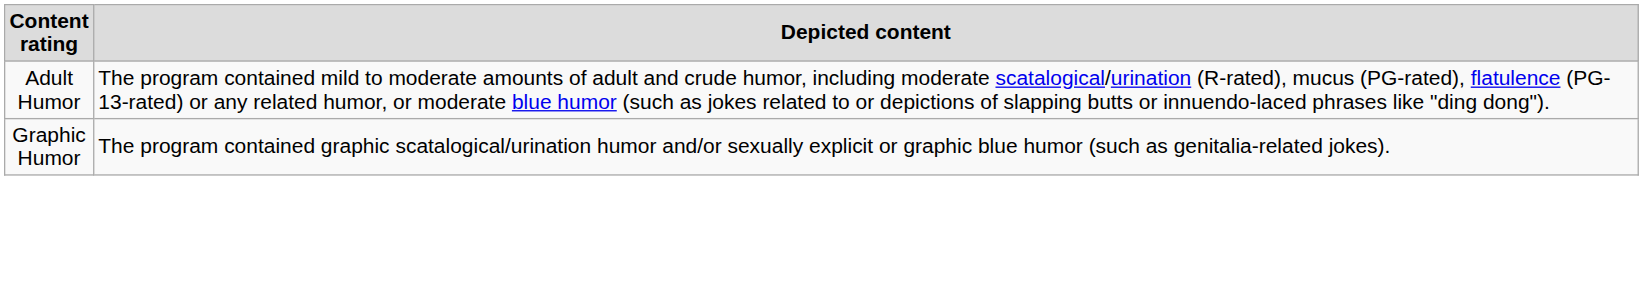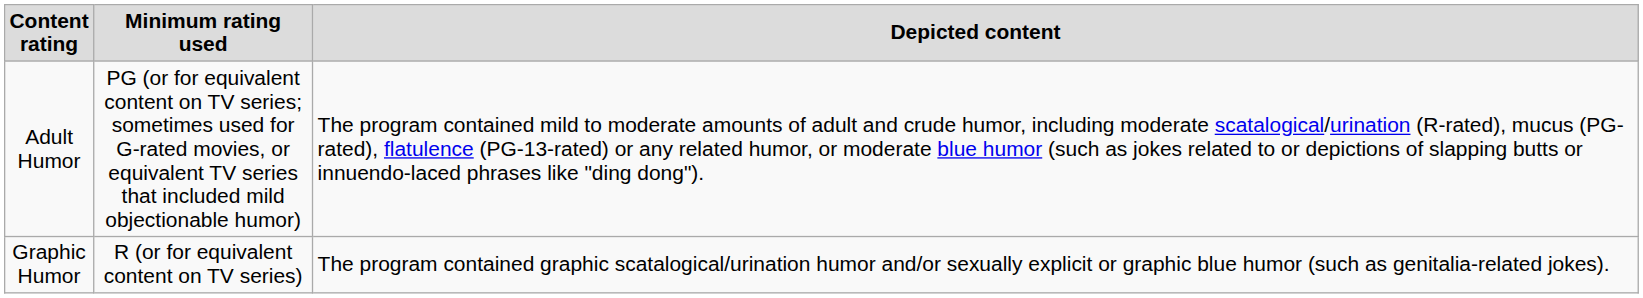+ column: Minimum rating used | PG (or for equivalent content on TV series; sometimes used for G-rated movies, or equivalent TV series that included mild objectionable humor) | R (or for equivalent content on TV series)
